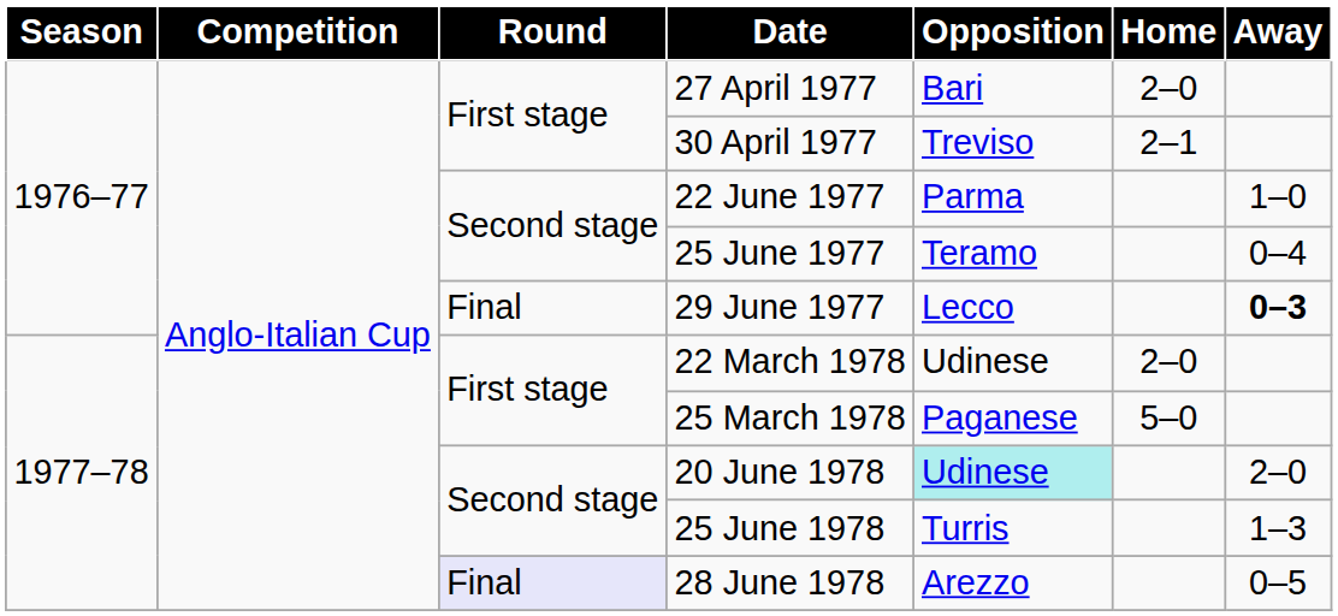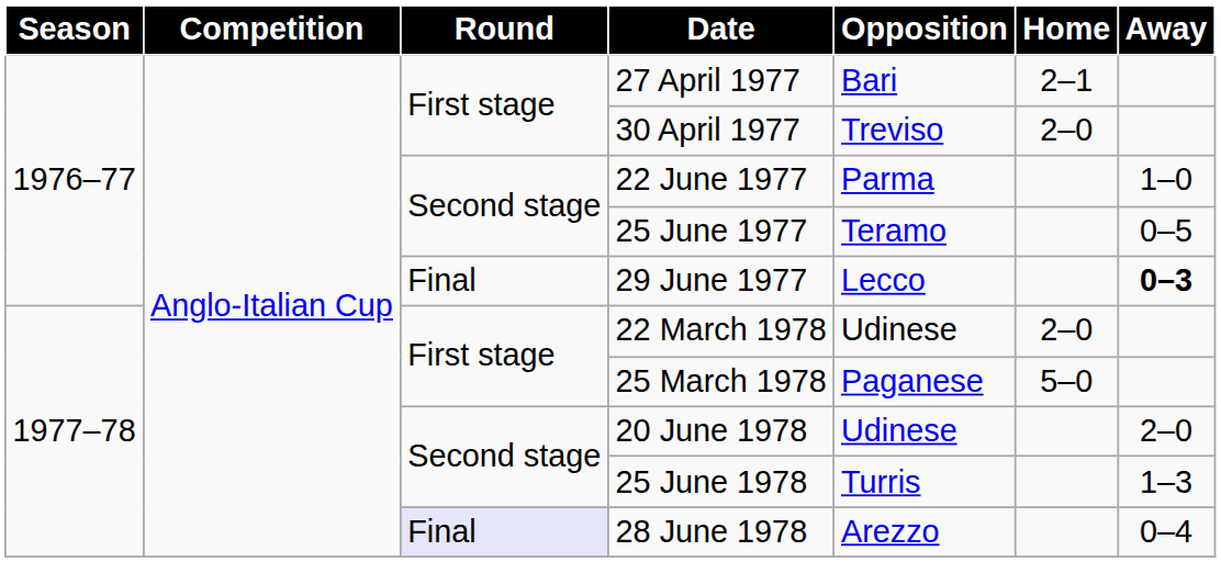27 April 1977 | Home: 2–0 -> 2–1
30 April 1977 | Home: 2–1 -> 2–0
25 June 1977 | Away: 0–4 -> 0–5
20 June 1978 | Opposition: paleturquoise background -> no background
28 June 1978 | Away: 0–5 -> 0–4
